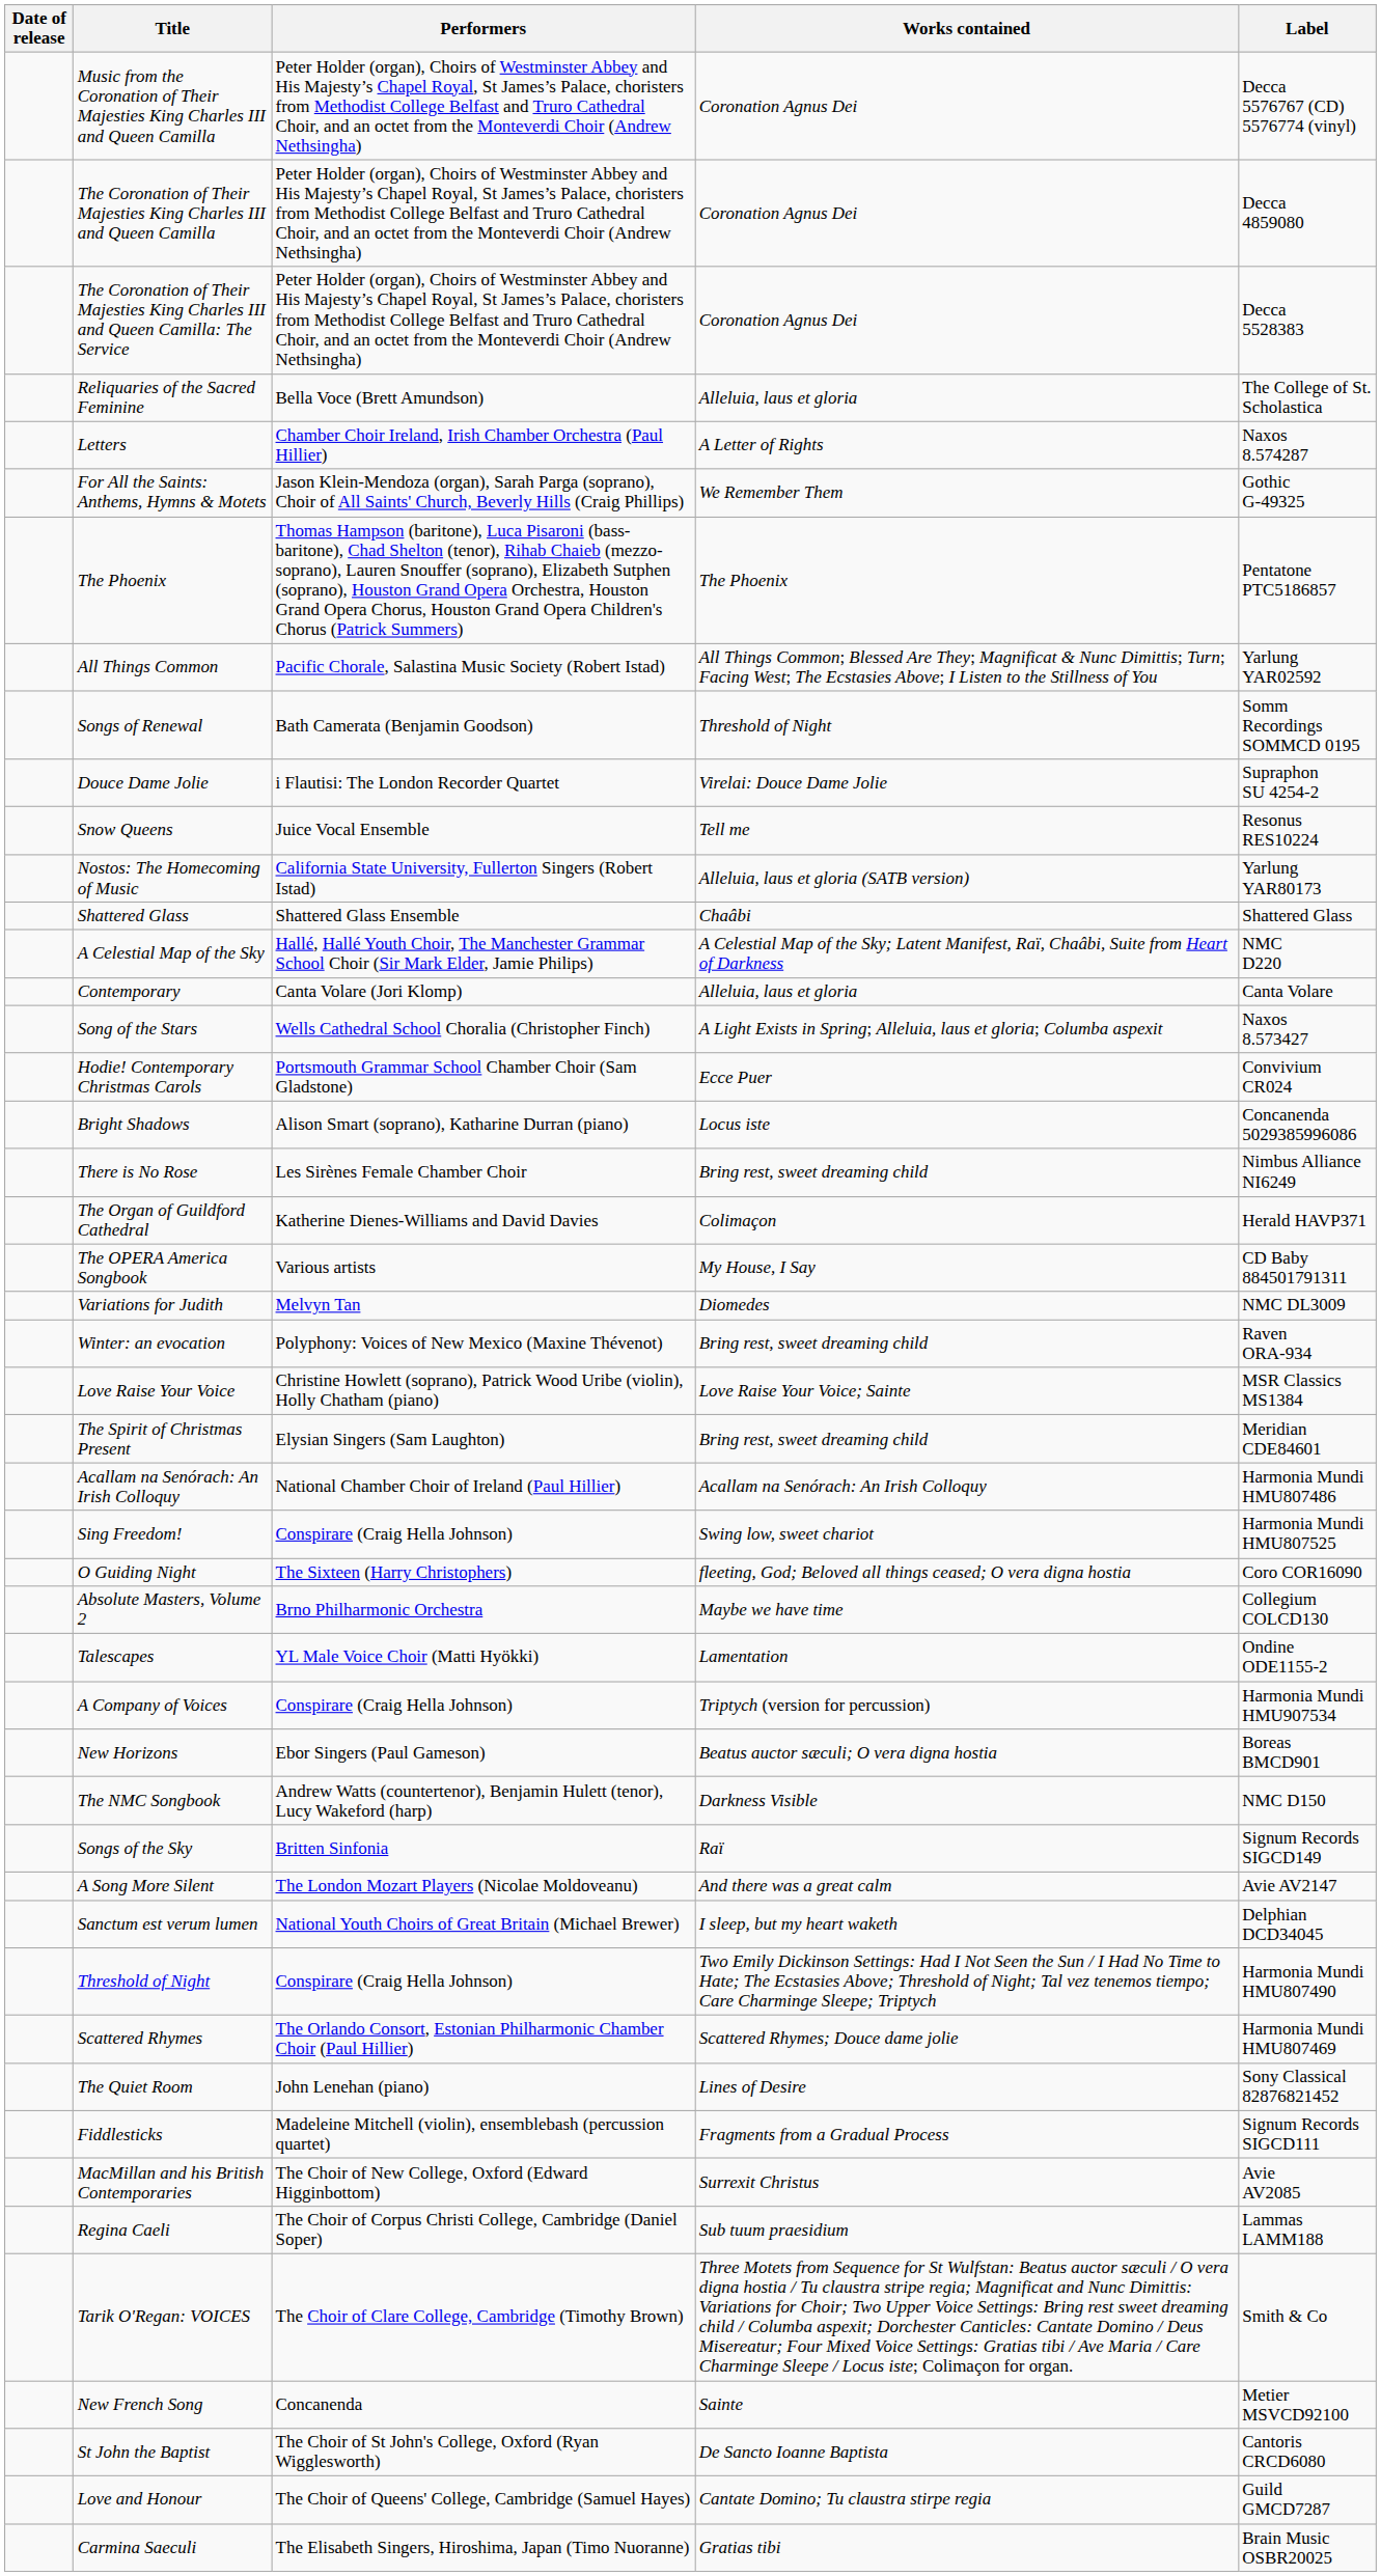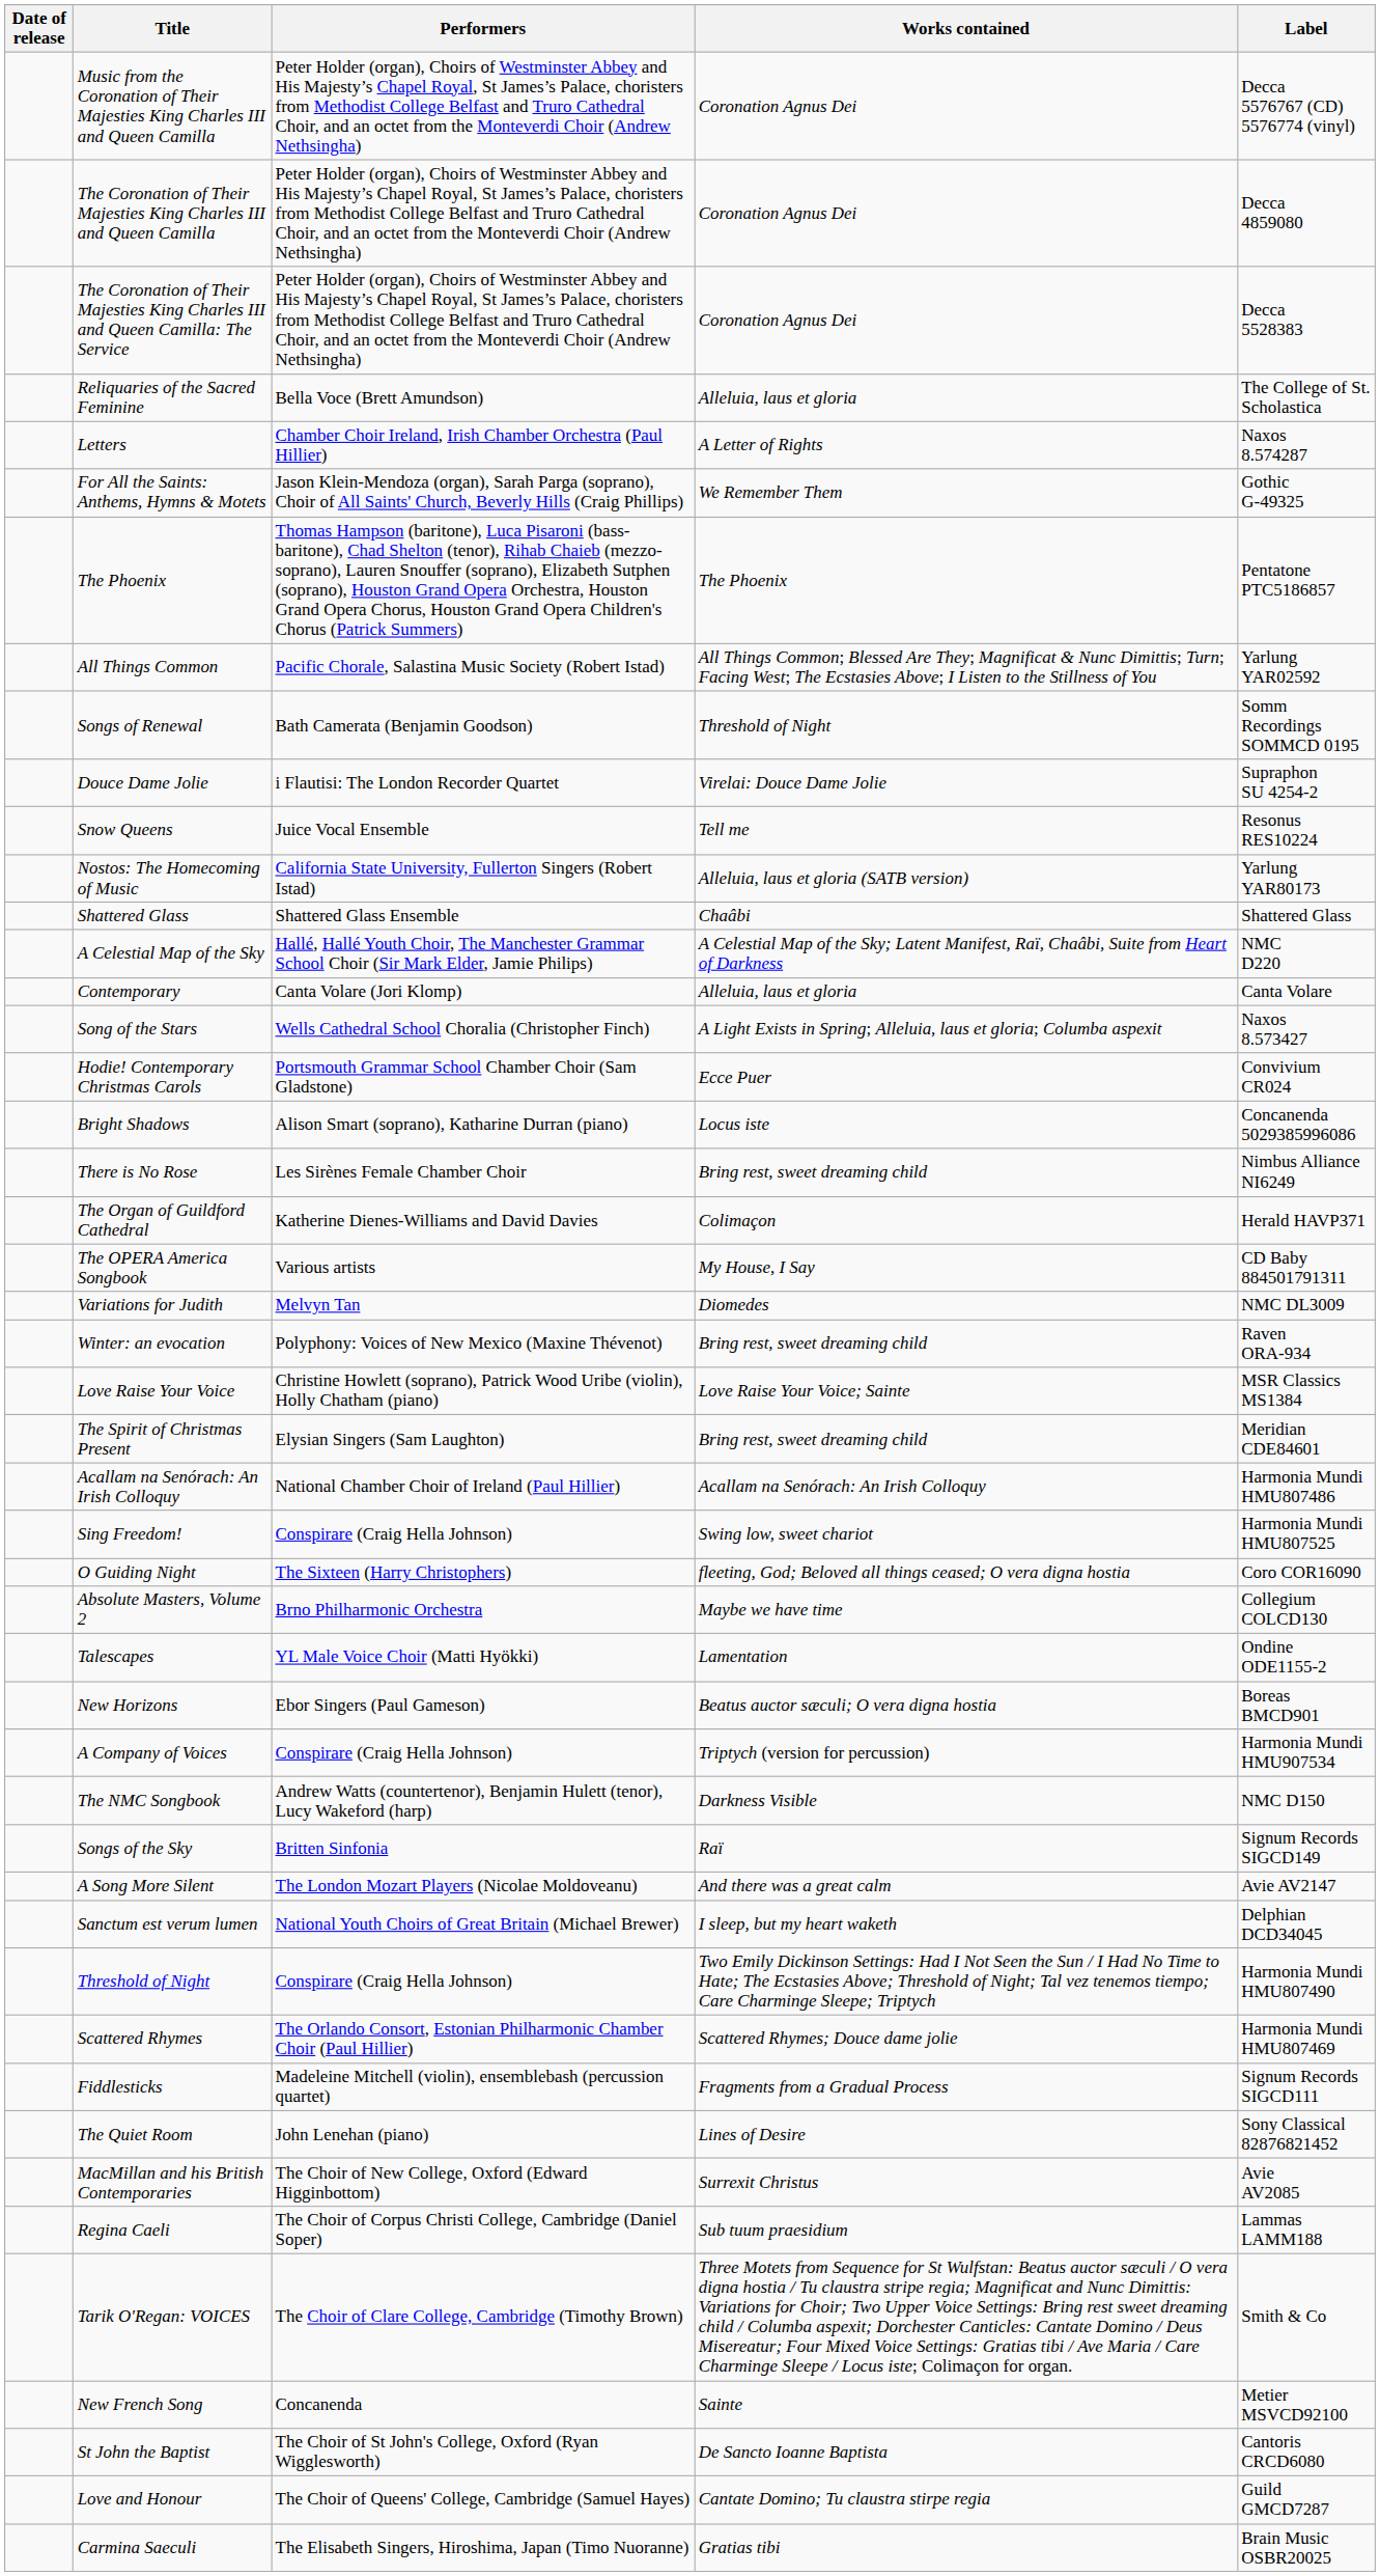rows swapped: New Horizons <-> A Company of Voices
rows swapped: Fiddlesticks <-> The Quiet Room
